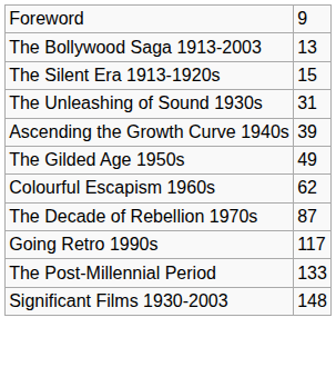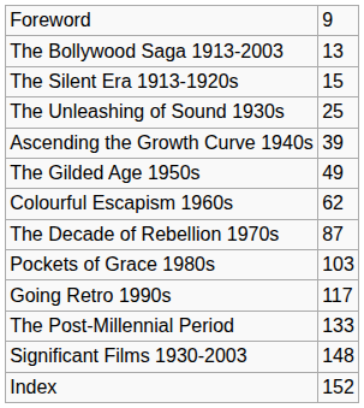The Unleashing of Sound 1930s | column 2: 31 -> 25
+ row: Pockets of Grace 1980s | 103
+ row: Index | 152
